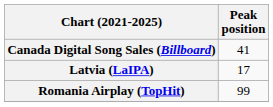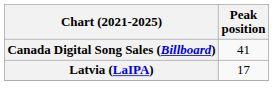- row: Romania Airplay (TopHit) | 99
